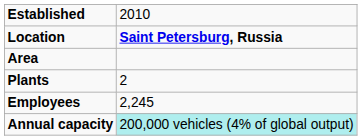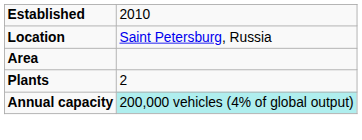Location | column 2: bold -> normal
- row: Employees | 2,245
